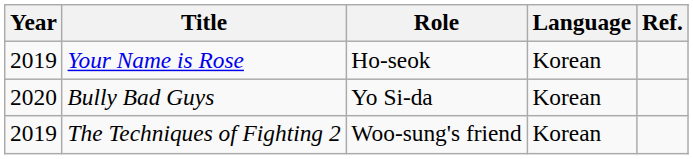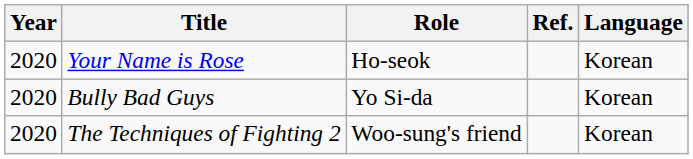columns swapped: Language <-> Ref.
Your Name is Rose | Year: 2019 -> 2020
The Techniques of Fighting 2 | Year: 2019 -> 2020
